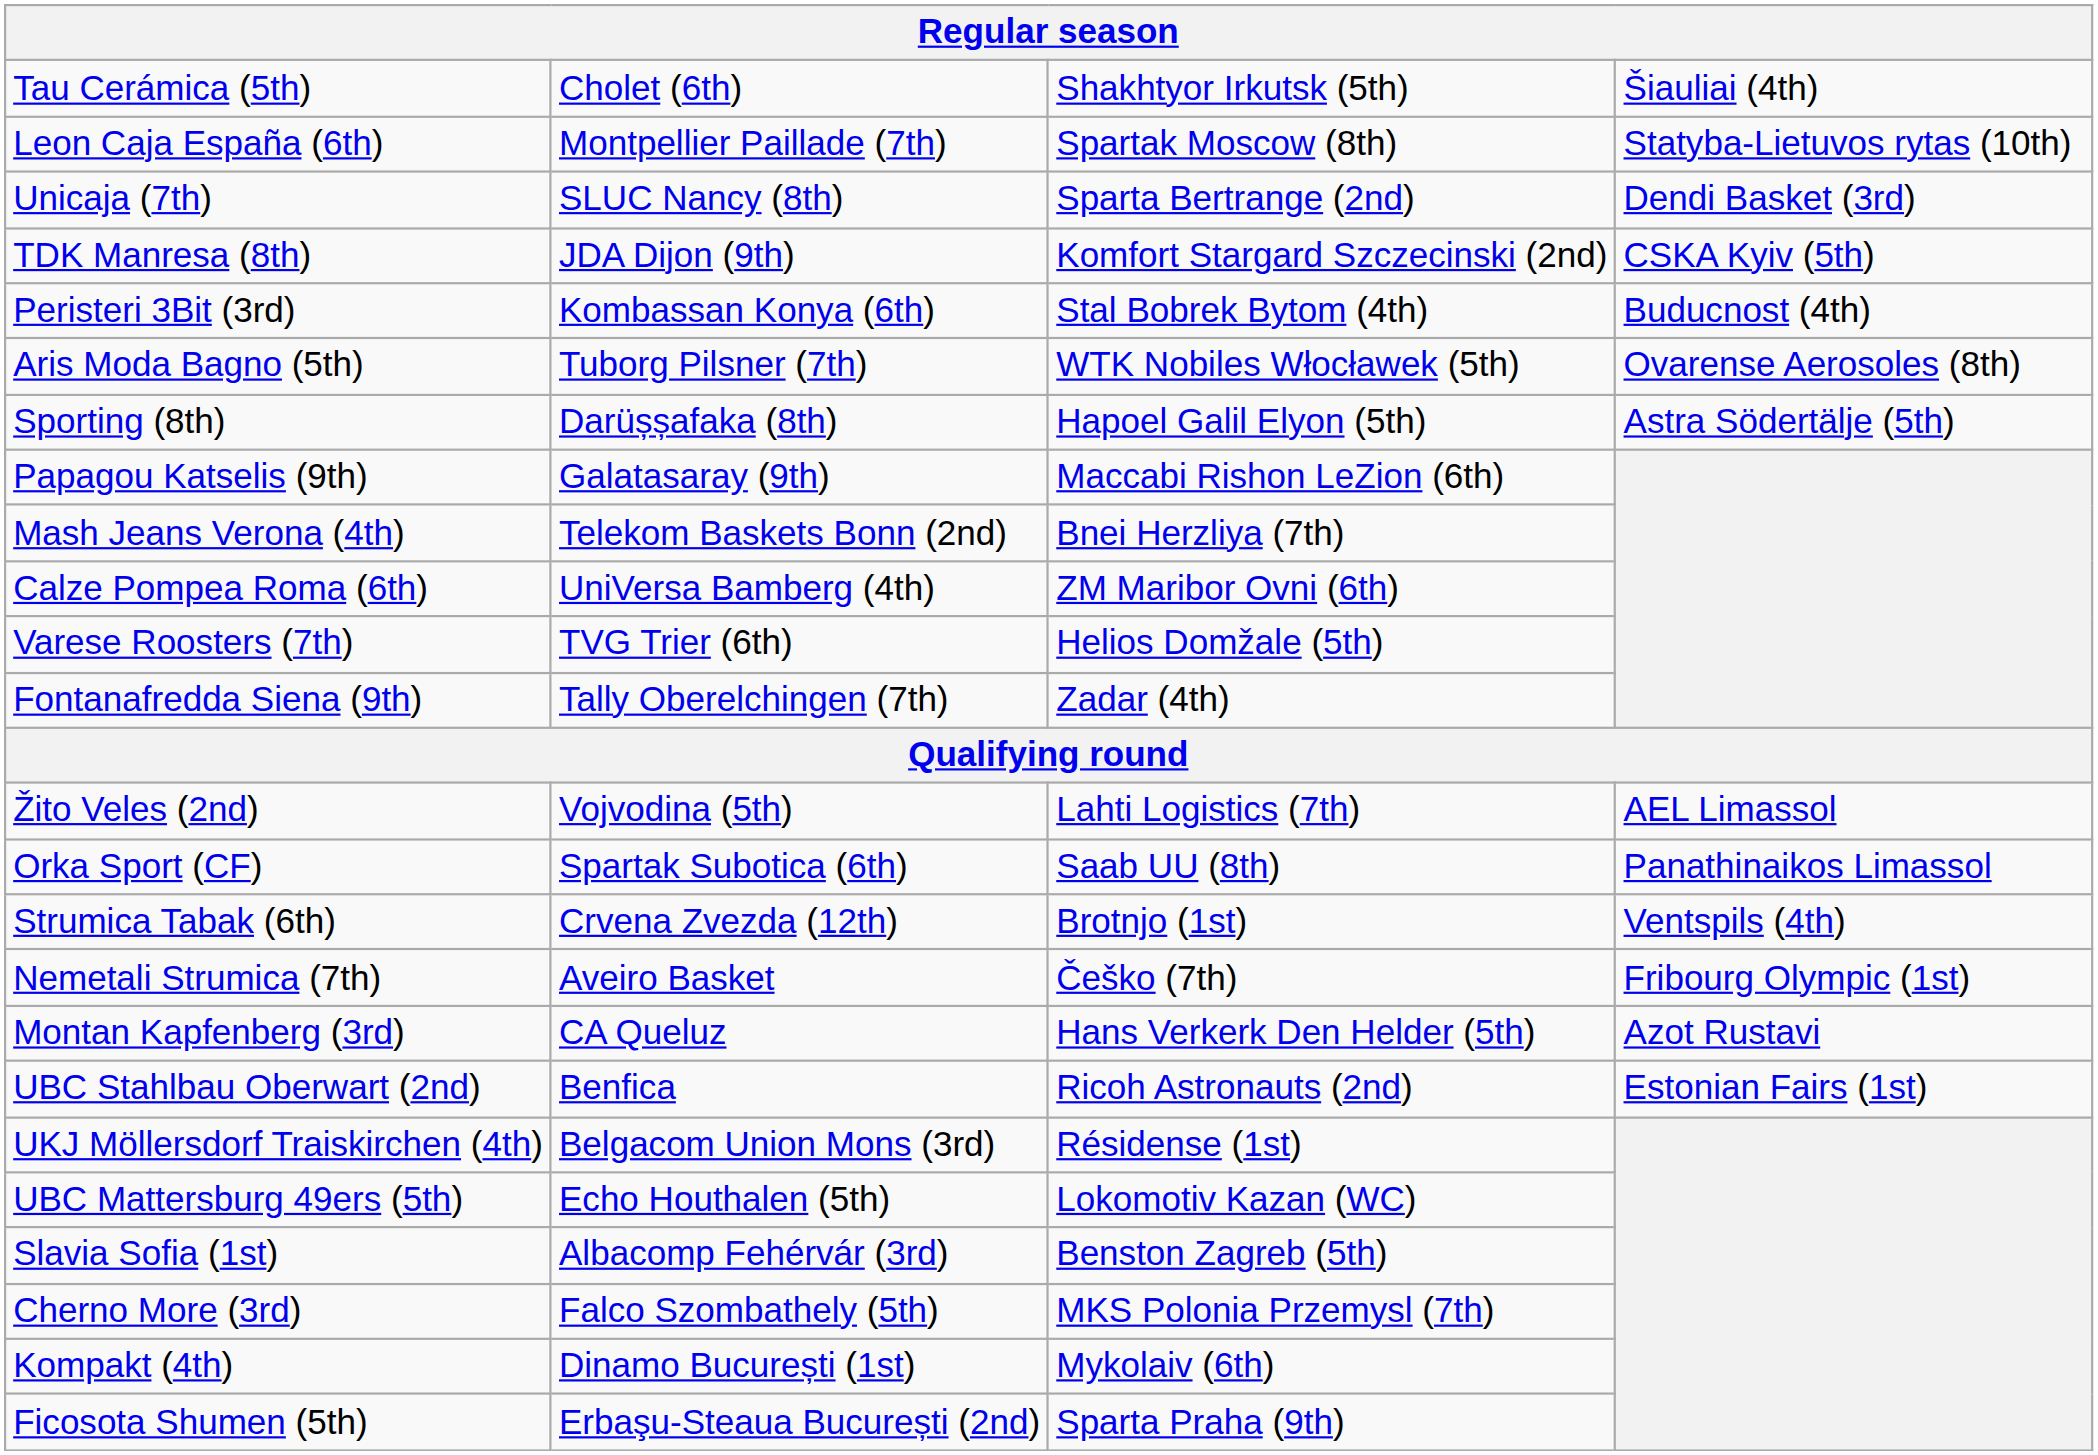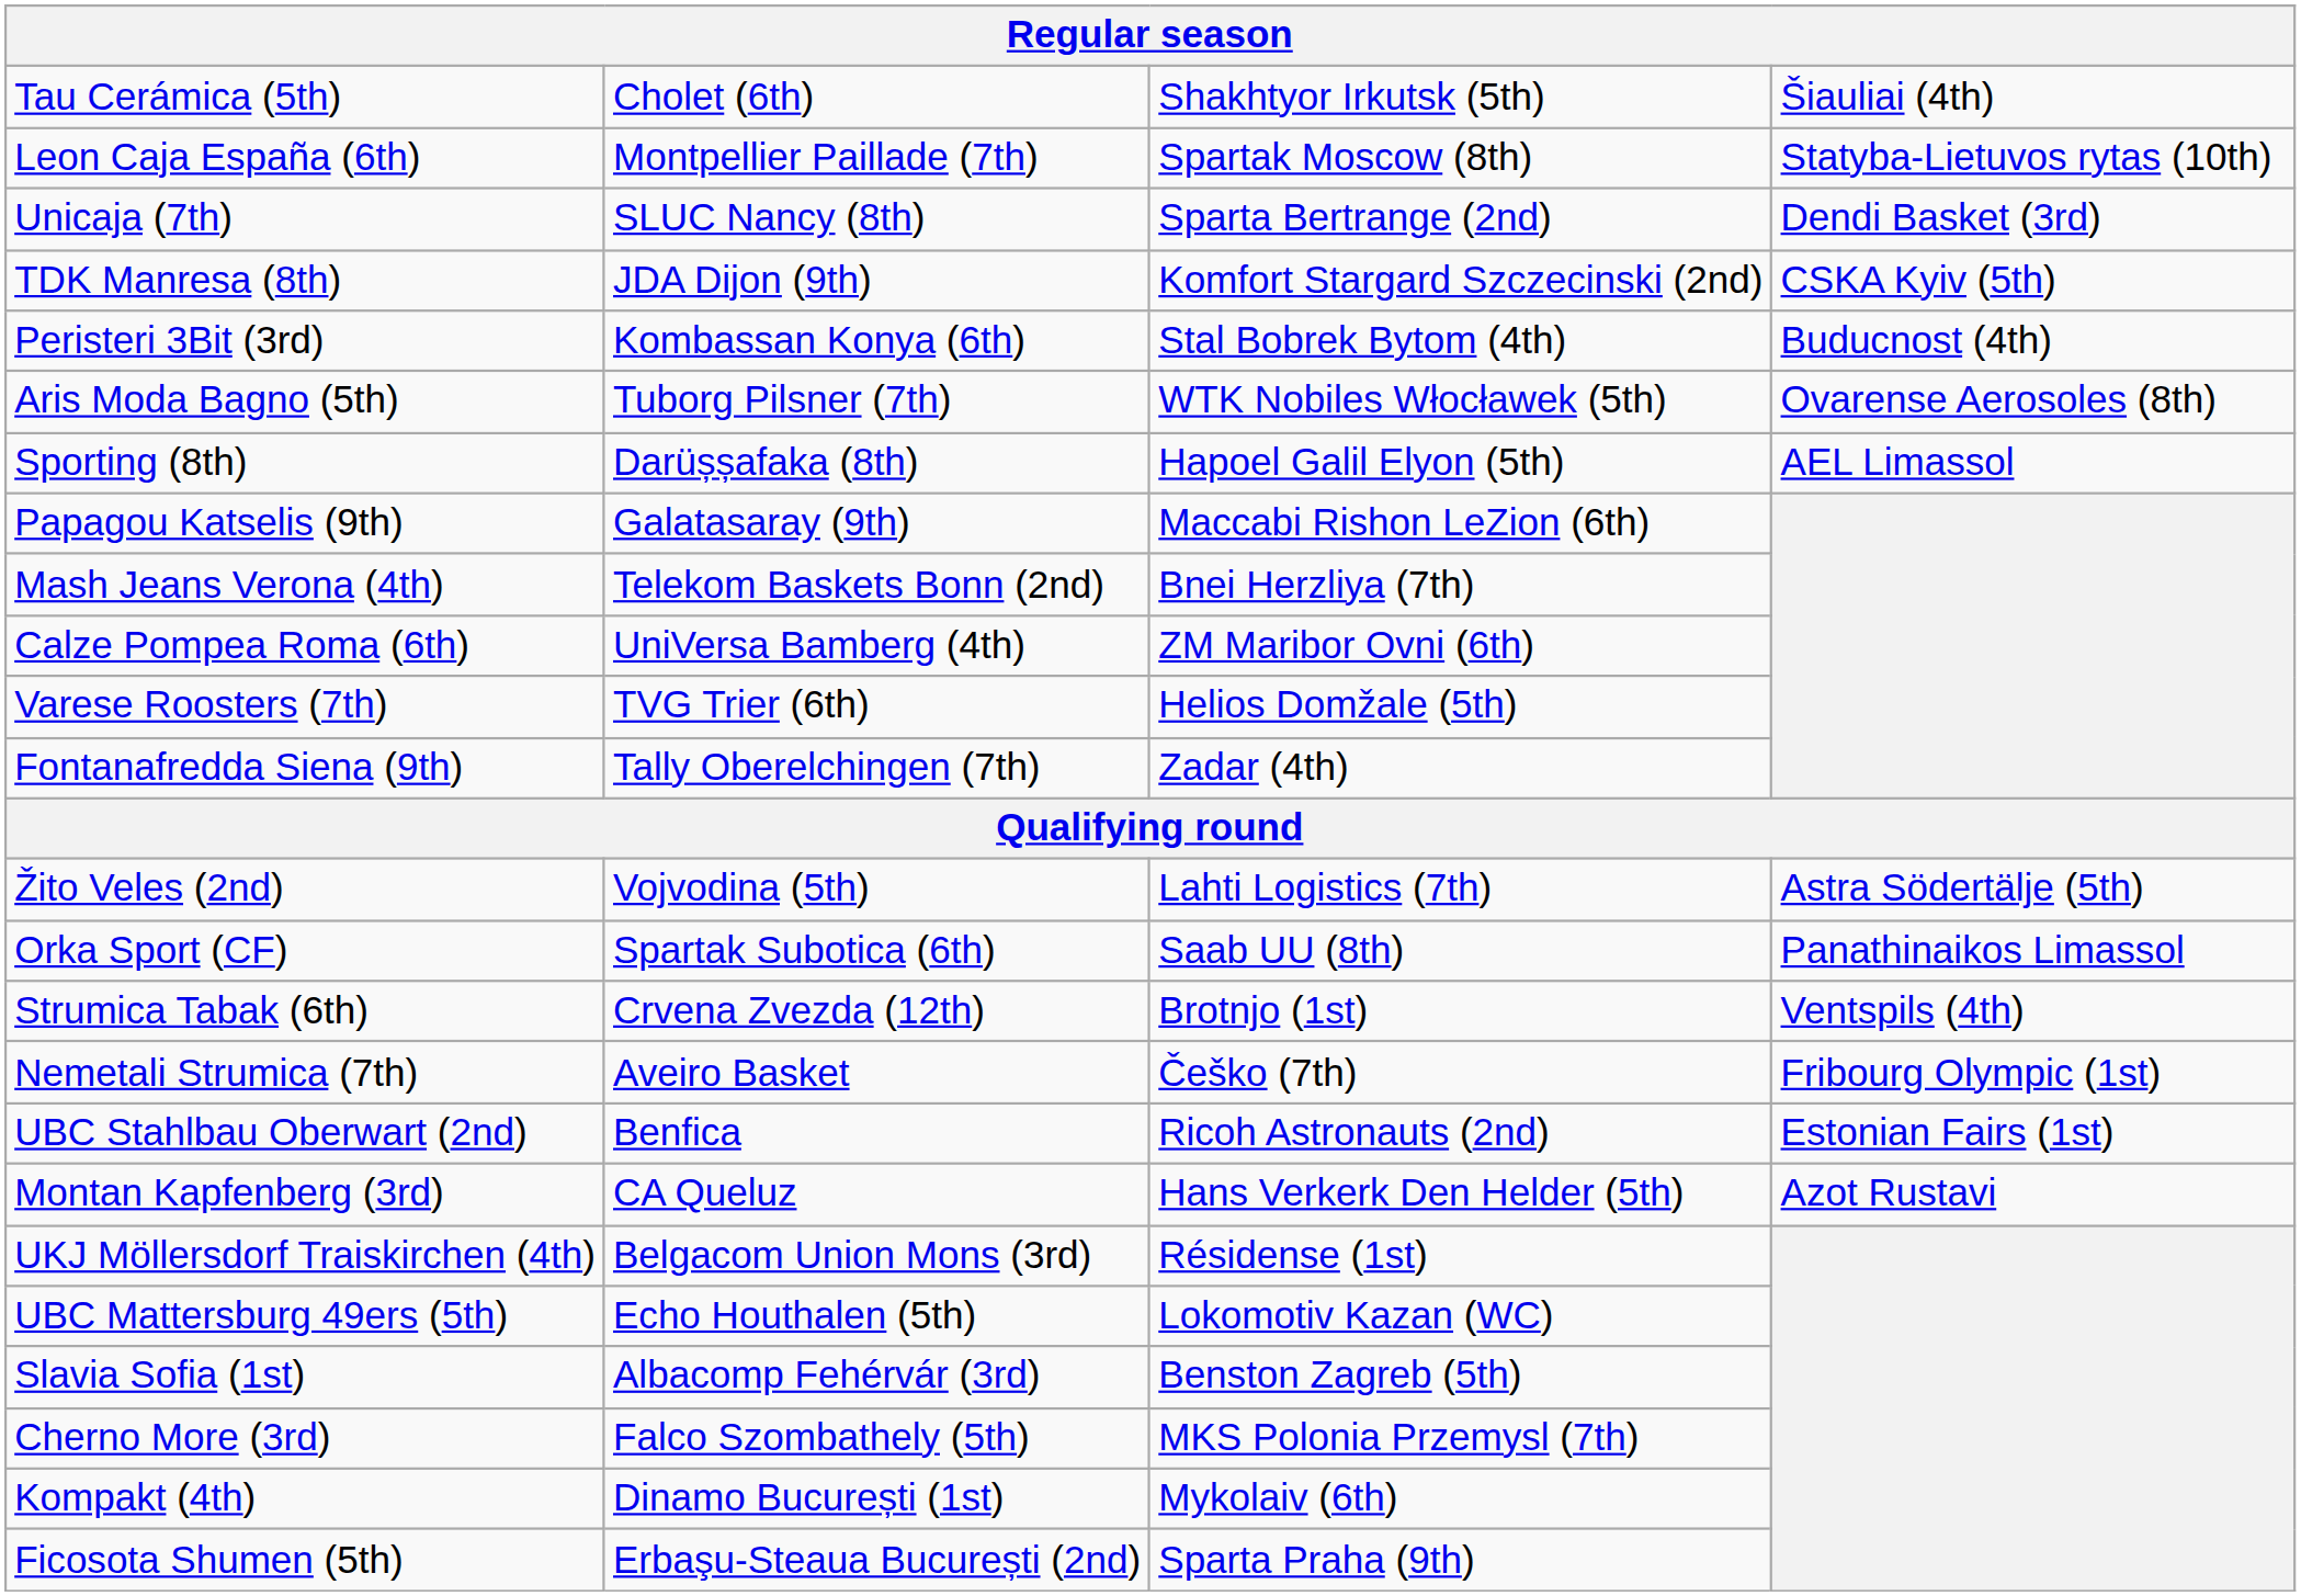Sporting (8th) | column 4: Astra Södertälje (5th) -> AEL Limassol
Žito Veles (2nd) | column 4: AEL Limassol -> Astra Södertälje (5th)
rows swapped: UBC Stahlbau Oberwart (2nd) <-> Montan Kapfenberg (3rd)
